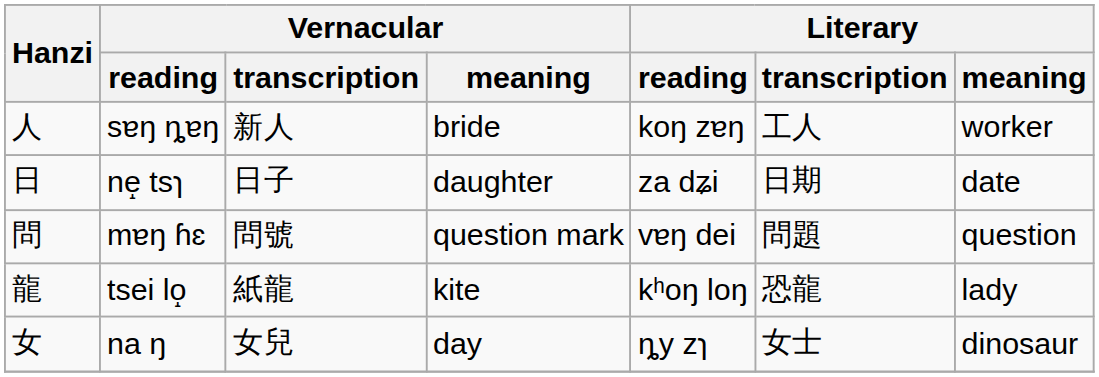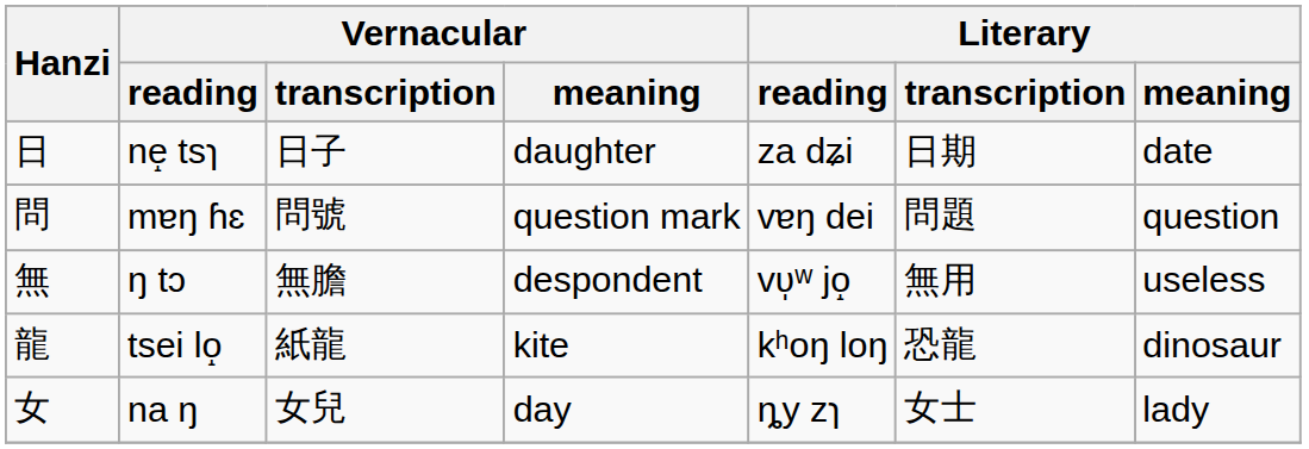- row: 人 | sɐŋ ȵɐŋ | 新人 | bride | koŋ zɐŋ | 工人 | worker
+ row: 無 | ŋ tɔ | 無膽 | despondent | vʋ̩ʷ jo̝ | 無用 | useless
tsei lo̝ | Literary / meaning: lady -> dinosaur
na ŋ | Literary / meaning: dinosaur -> lady
